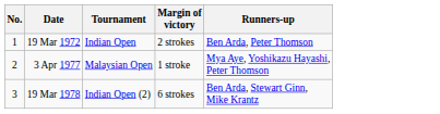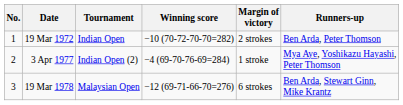+ column: Winning score | −10 (70-72-70-70=282) | −4 (69-70-76-69=284) | −12 (69-71-66-70=276)
3 Apr 1977 | Tournament: Malaysian Open -> Indian Open (2)
19 Mar 1978 | Tournament: Indian Open (2) -> Malaysian Open
